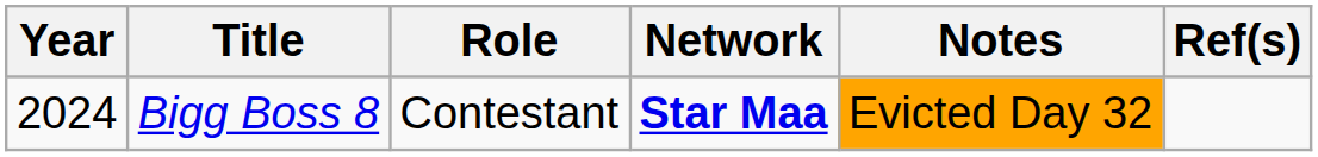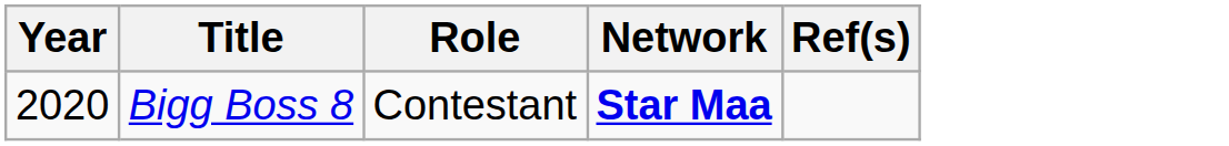- column: Notes | Evicted Day 32
Bigg Boss 8 | Year: 2024 -> 2020
